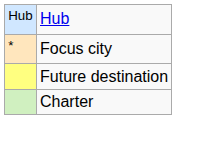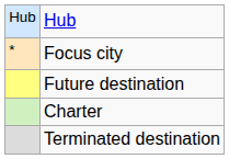+ row: Terminated destination
